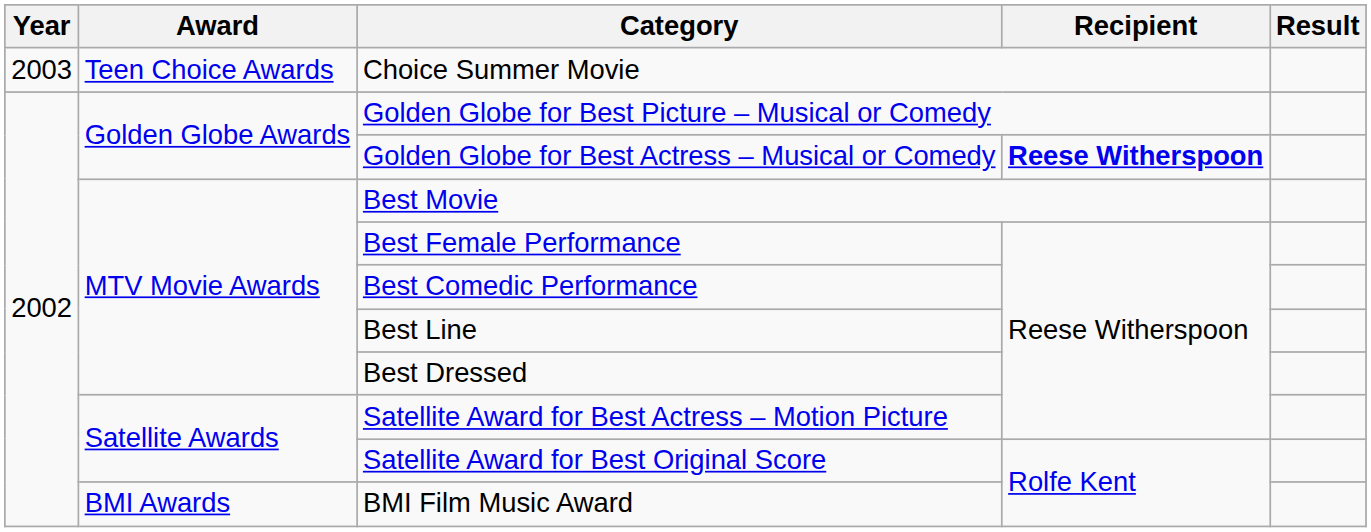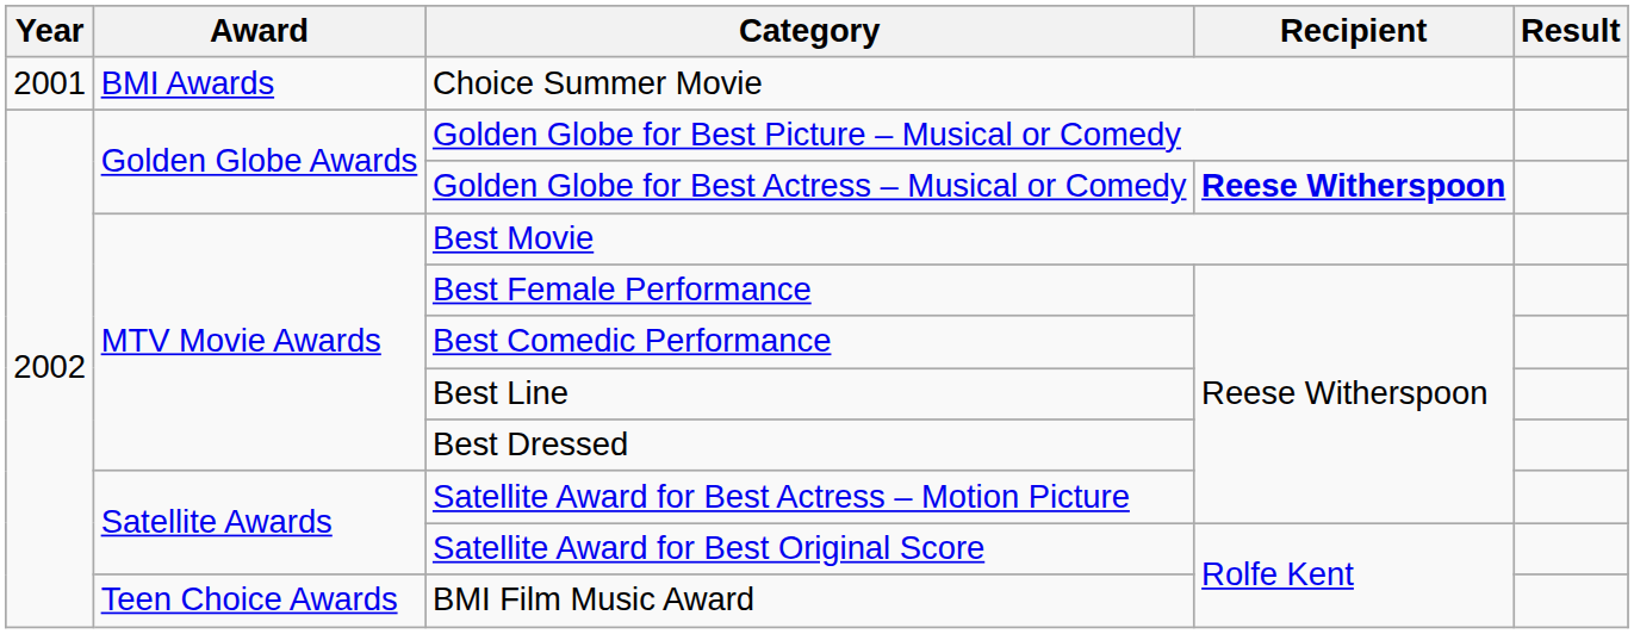Choice Summer Movie | Year: 2003 -> 2001
Choice Summer Movie | Award: Teen Choice Awards -> BMI Awards
BMI Film Music Award | Award: BMI Awards -> Teen Choice Awards
